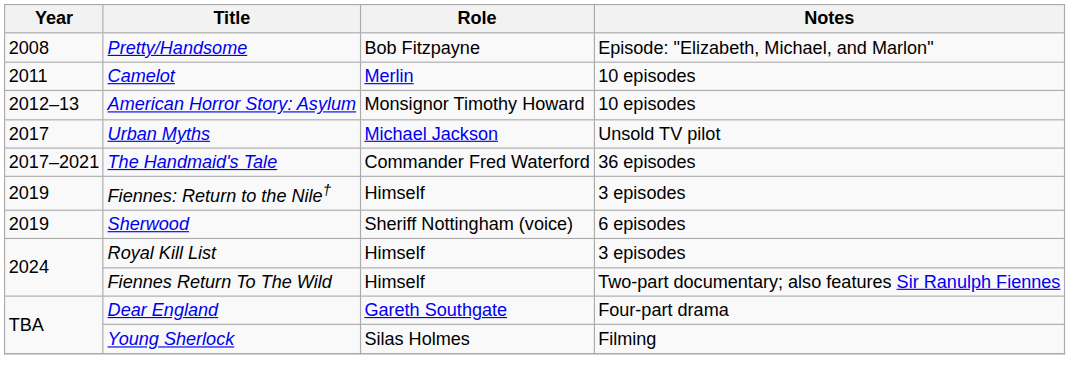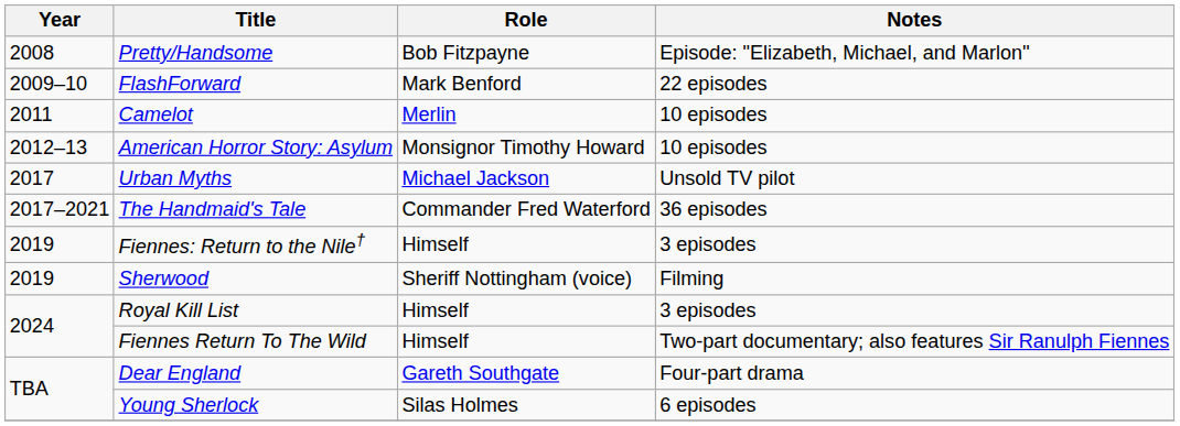+ row: 2009–10 | FlashForward | Mark Benford | 22 episodes
Sherwood | Notes: 6 episodes -> Filming
Young Sherlock | Notes: Filming -> 6 episodes
